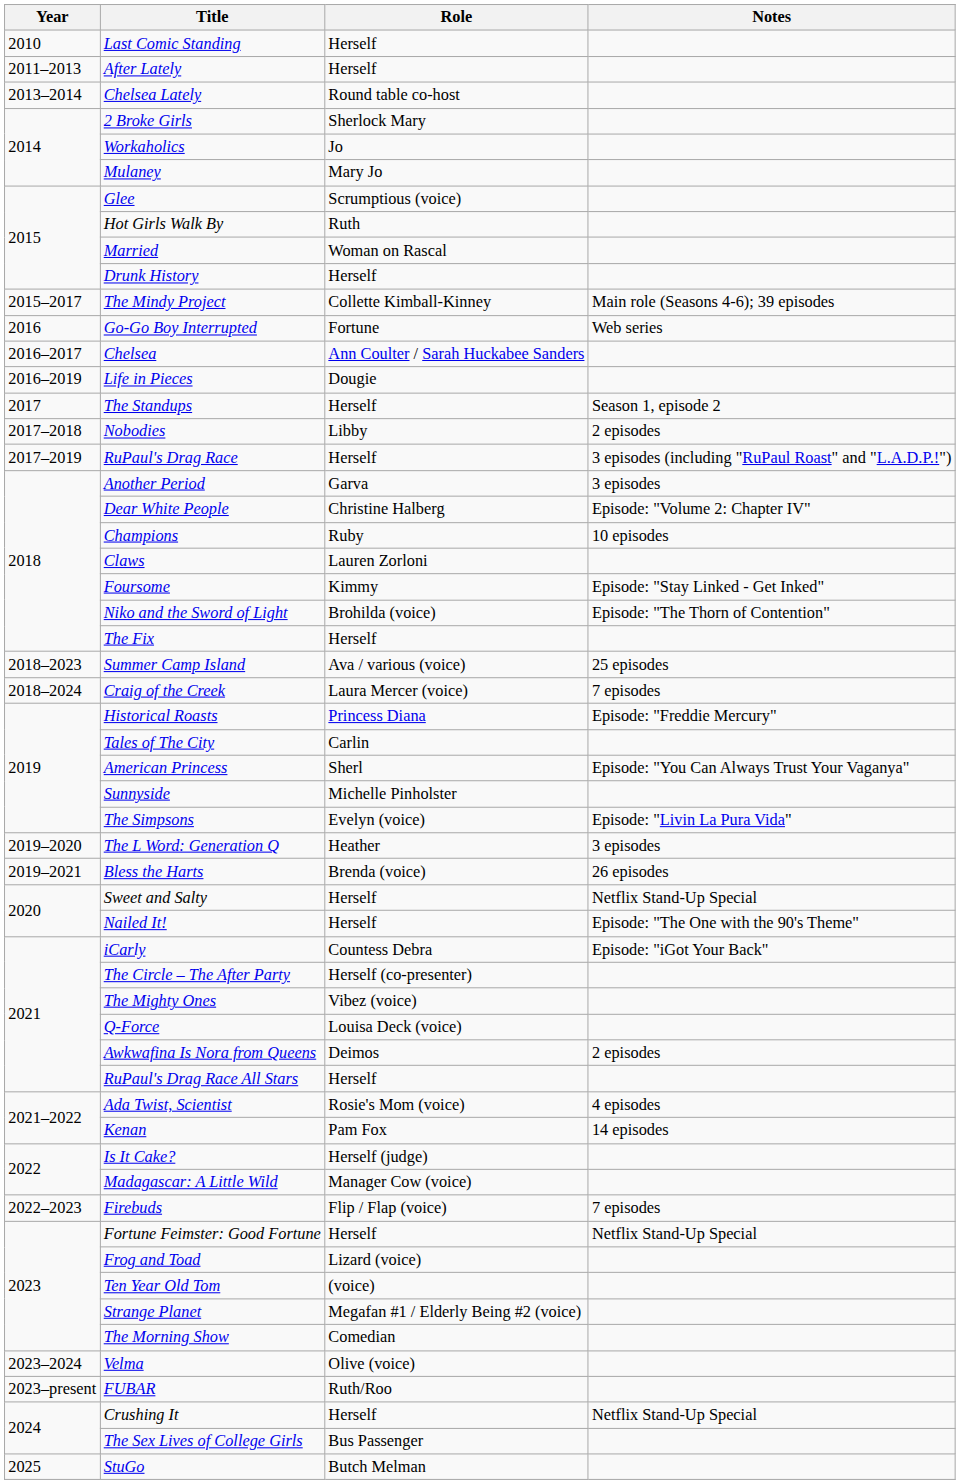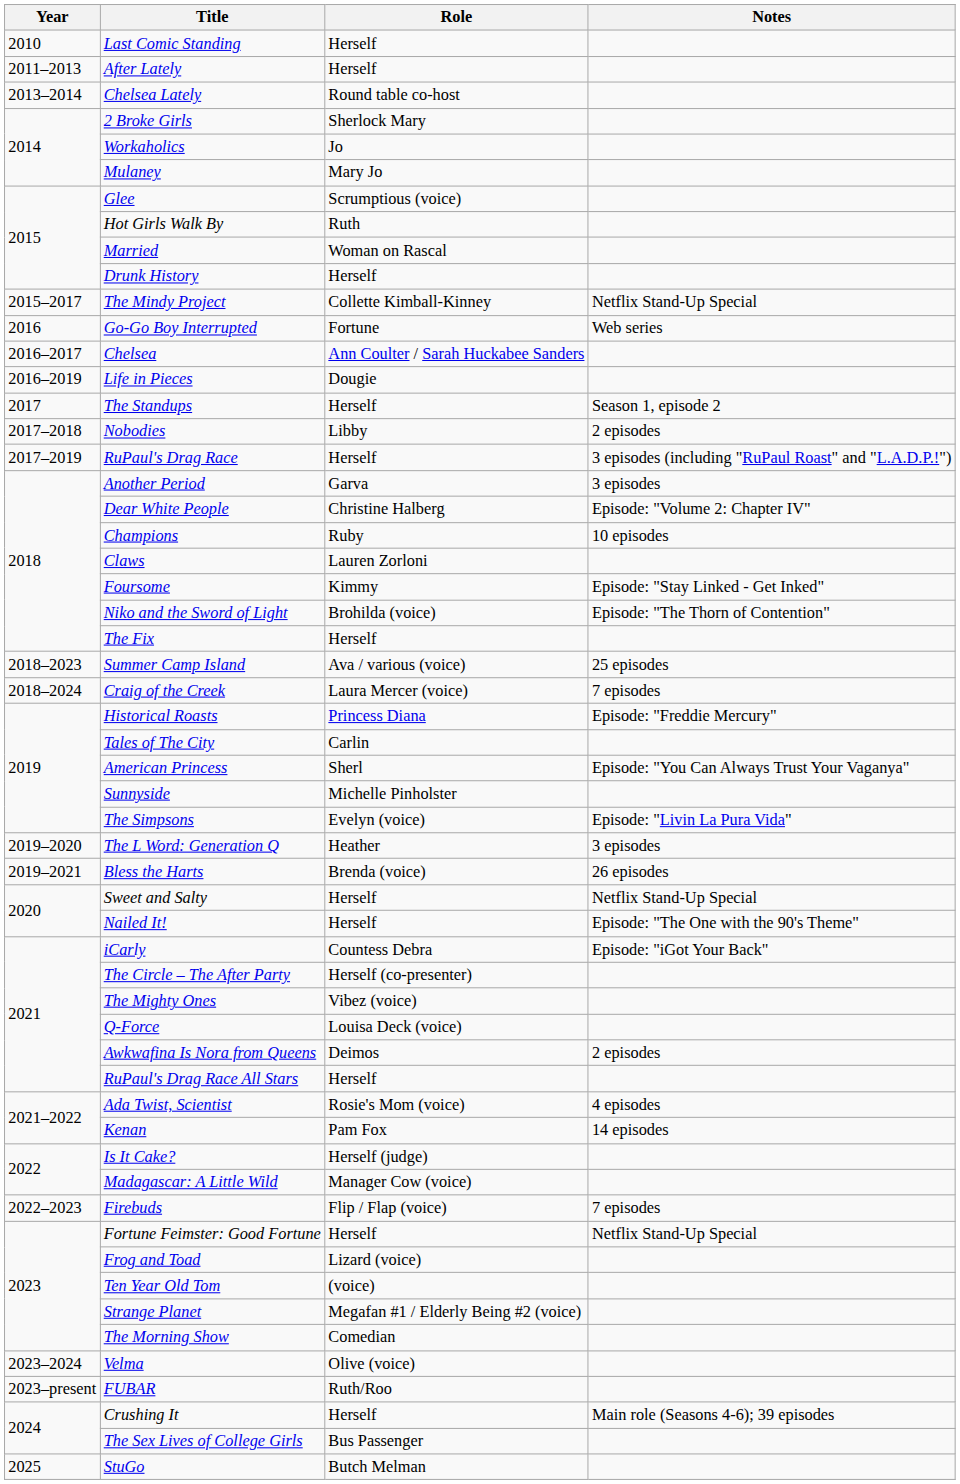The Mindy Project | Notes: Main role (Seasons 4-6); 39 episodes -> Netflix Stand-Up Special
Crushing It | Notes: Netflix Stand-Up Special -> Main role (Seasons 4-6); 39 episodes
